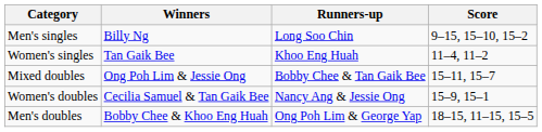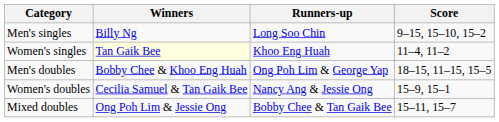Women's singles | Winners: no background -> lightyellow background
rows swapped: Men's doubles <-> Mixed doubles
